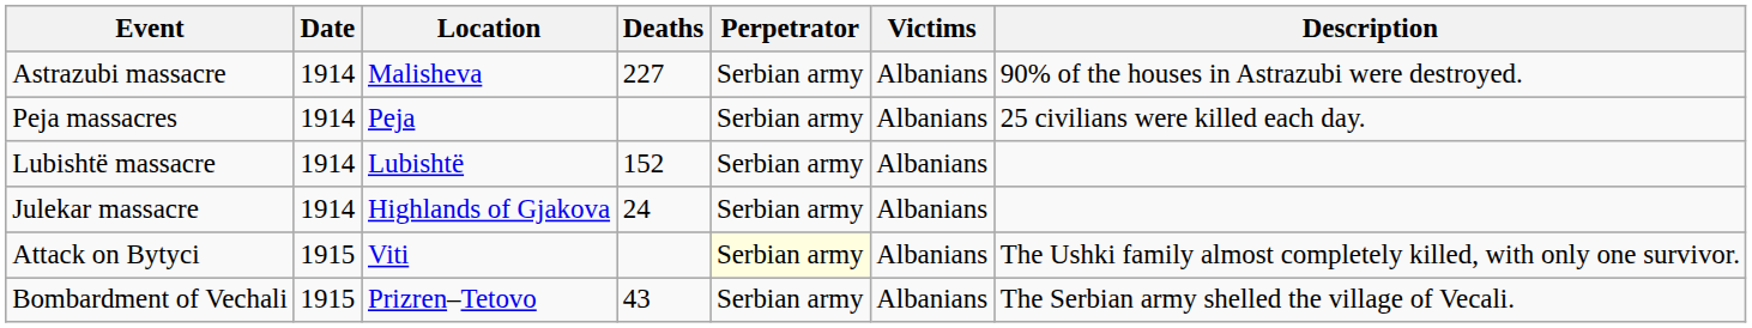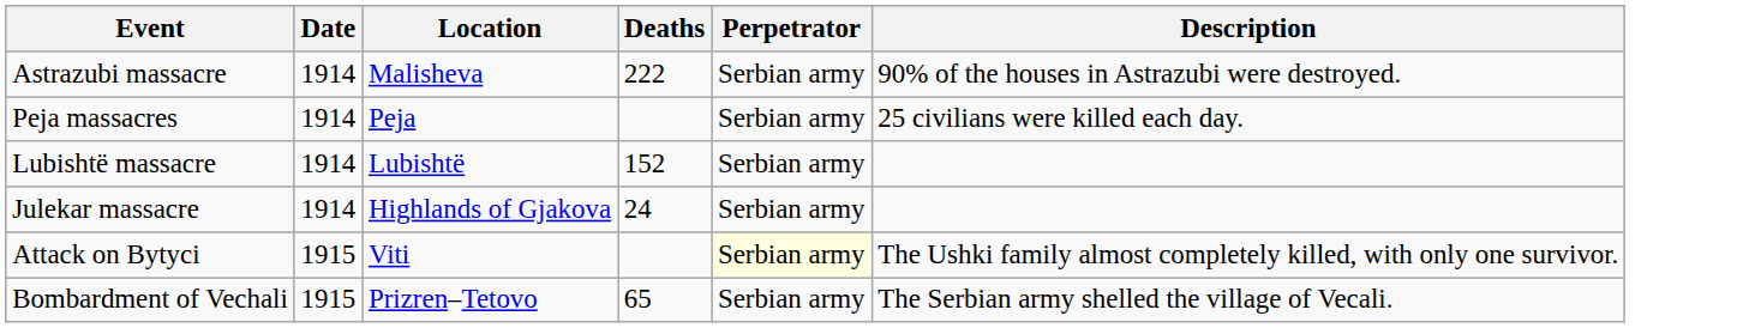- column: Victims | Albanians | Albanians | Albanians | Albanians | Albanians | Albanians
Astrazubi massacre | Deaths: 227 -> 222
Bombardment of Vechali | Deaths: 43 -> 65
